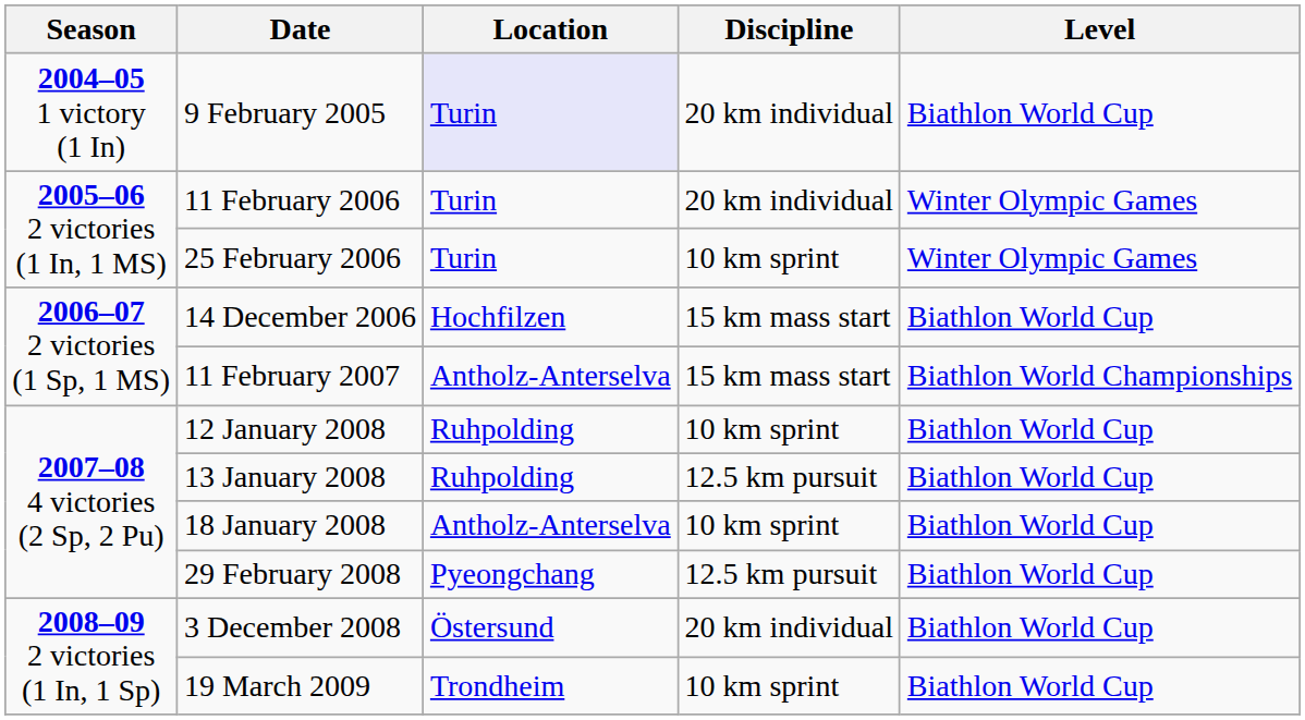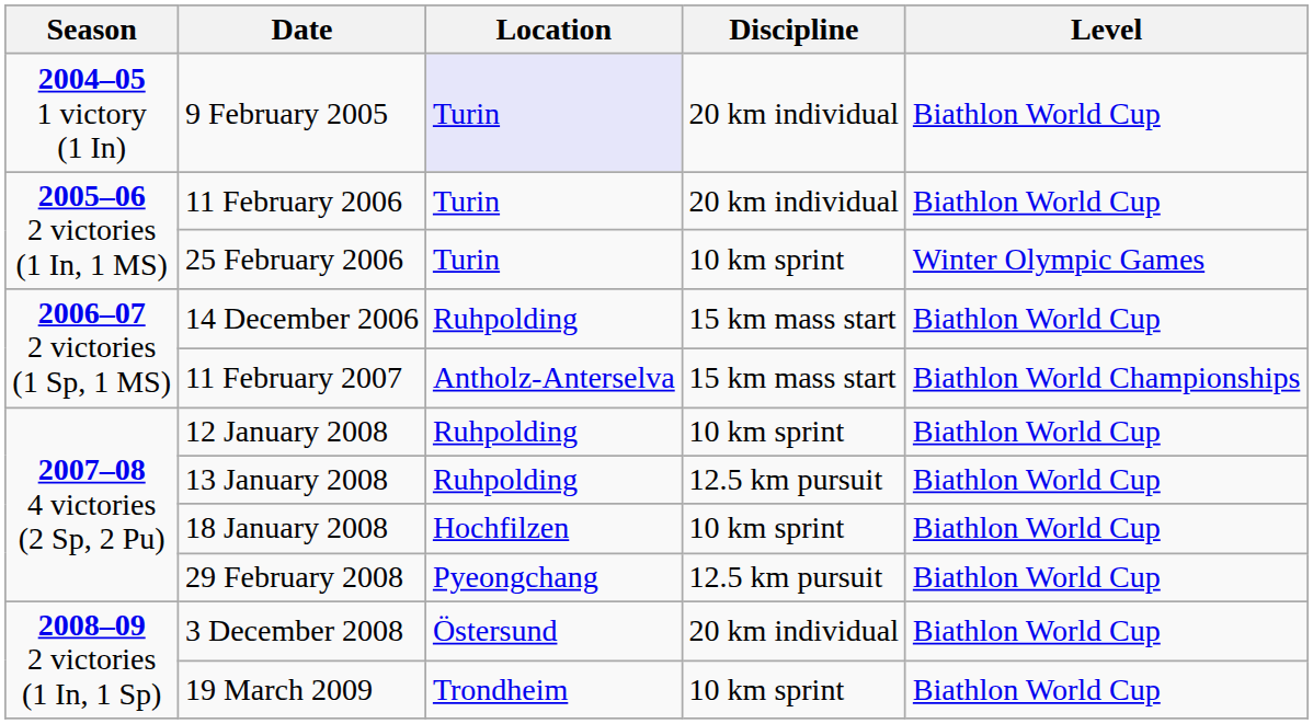11 February 2006 | Level: Winter Olympic Games -> Biathlon World Cup
14 December 2006 | Location: Hochfilzen -> Ruhpolding
18 January 2008 | Location: Antholz-Anterselva -> Hochfilzen
